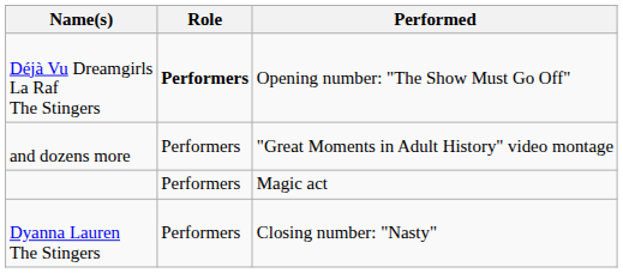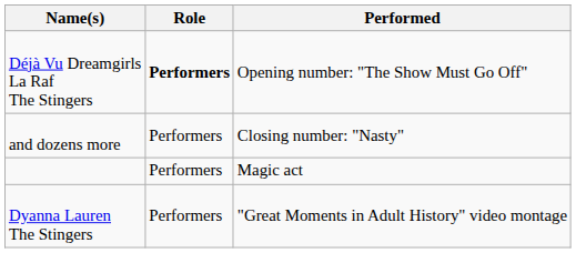and dozens more | Performed: "Great Moments in Adult History" video montage -> Closing number: "Nasty"
Dyanna Lauren The Stingers | Performed: Closing number: "Nasty" -> "Great Moments in Adult History" video montage
